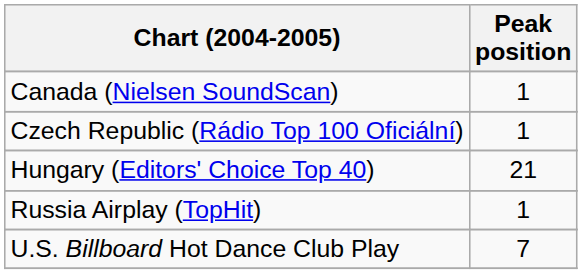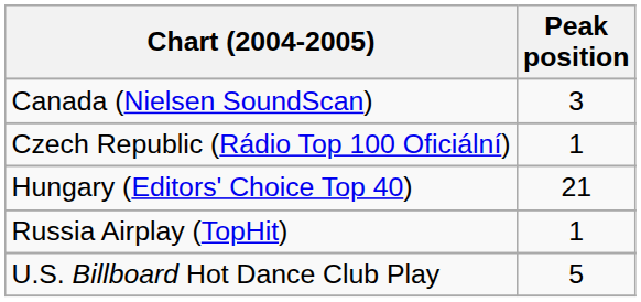Canada (Nielsen SoundScan) | Peak position: 1 -> 3
U.S. Billboard Hot Dance Club Play | Peak position: 7 -> 5
